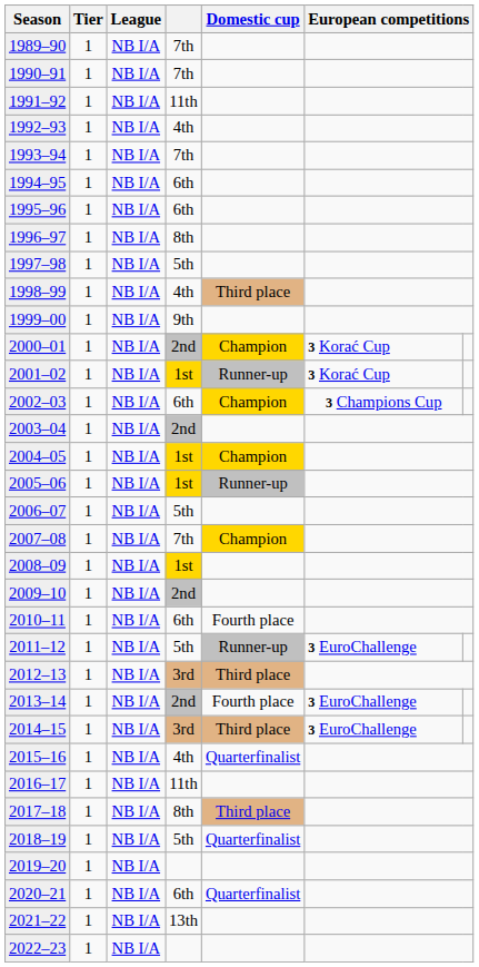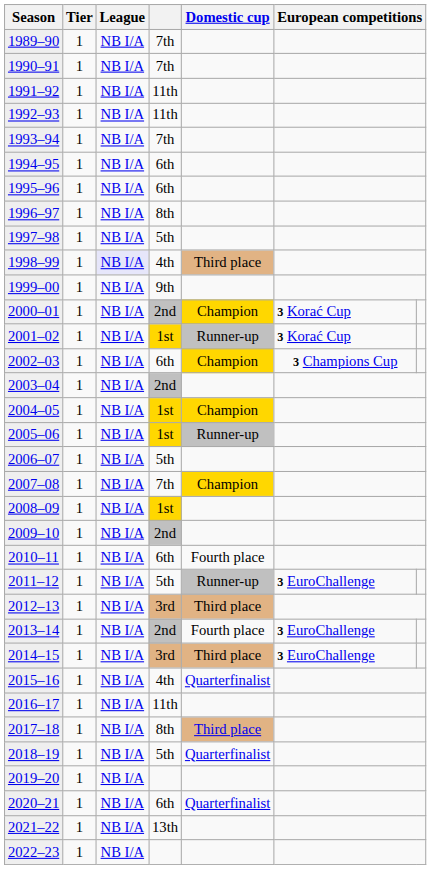1992–93 | column 4: 4th -> 11th
1998–99 | League: no background -> lavender background
